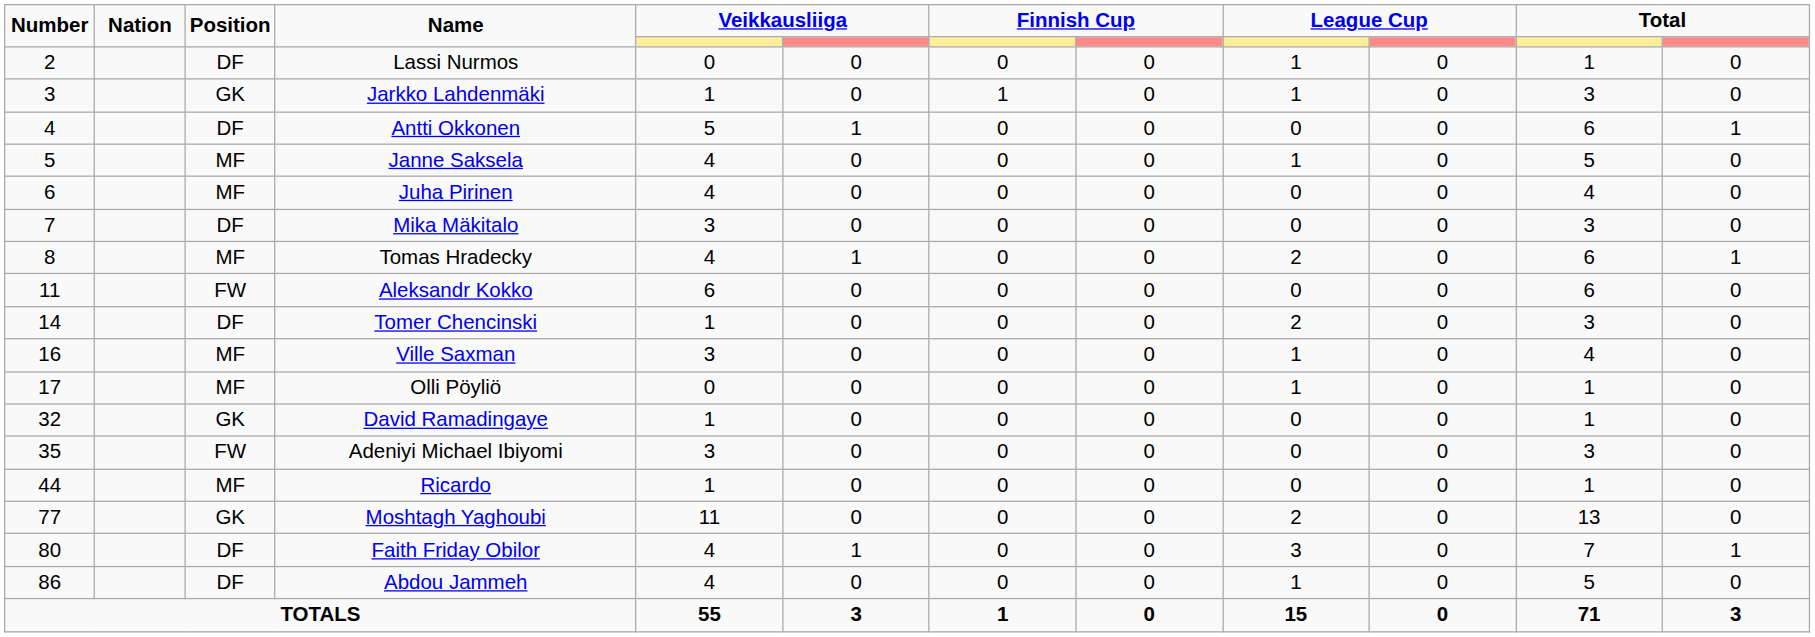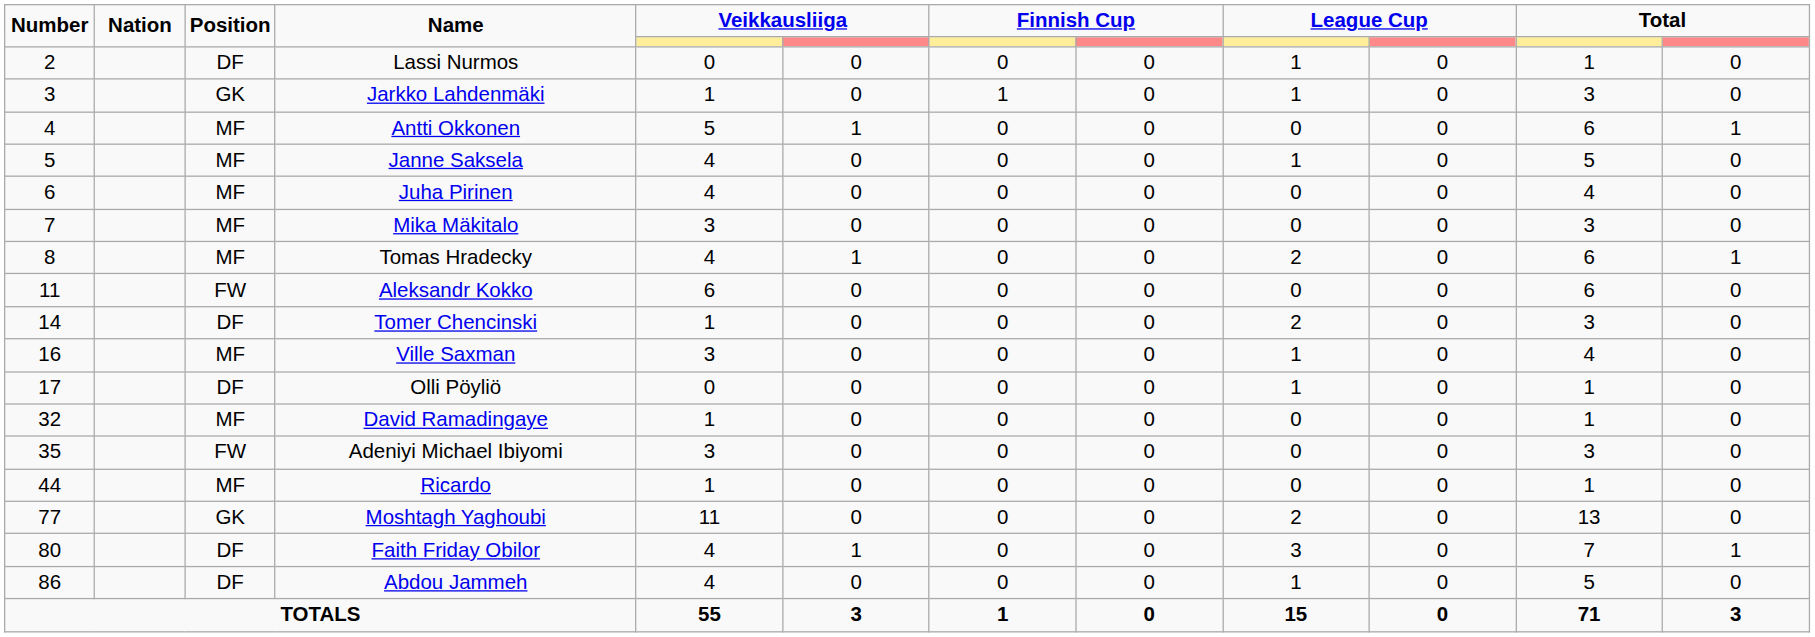Antti Okkonen | Position: DF -> MF
Mika Mäkitalo | Position: DF -> MF
Olli Pöyliö | Position: MF -> DF
David Ramadingaye | Position: GK -> MF
